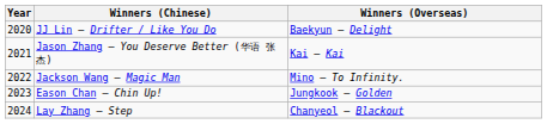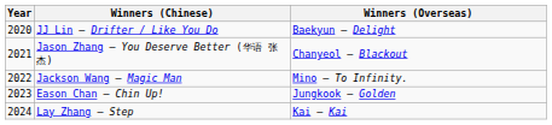Jason Zhang – You Deserve Better (华语 张杰) | Winners (Overseas): Kai – Kai -> Chanyeol – Blackout
Lay Zhang – Step | Winners (Overseas): Chanyeol – Blackout -> Kai – Kai
